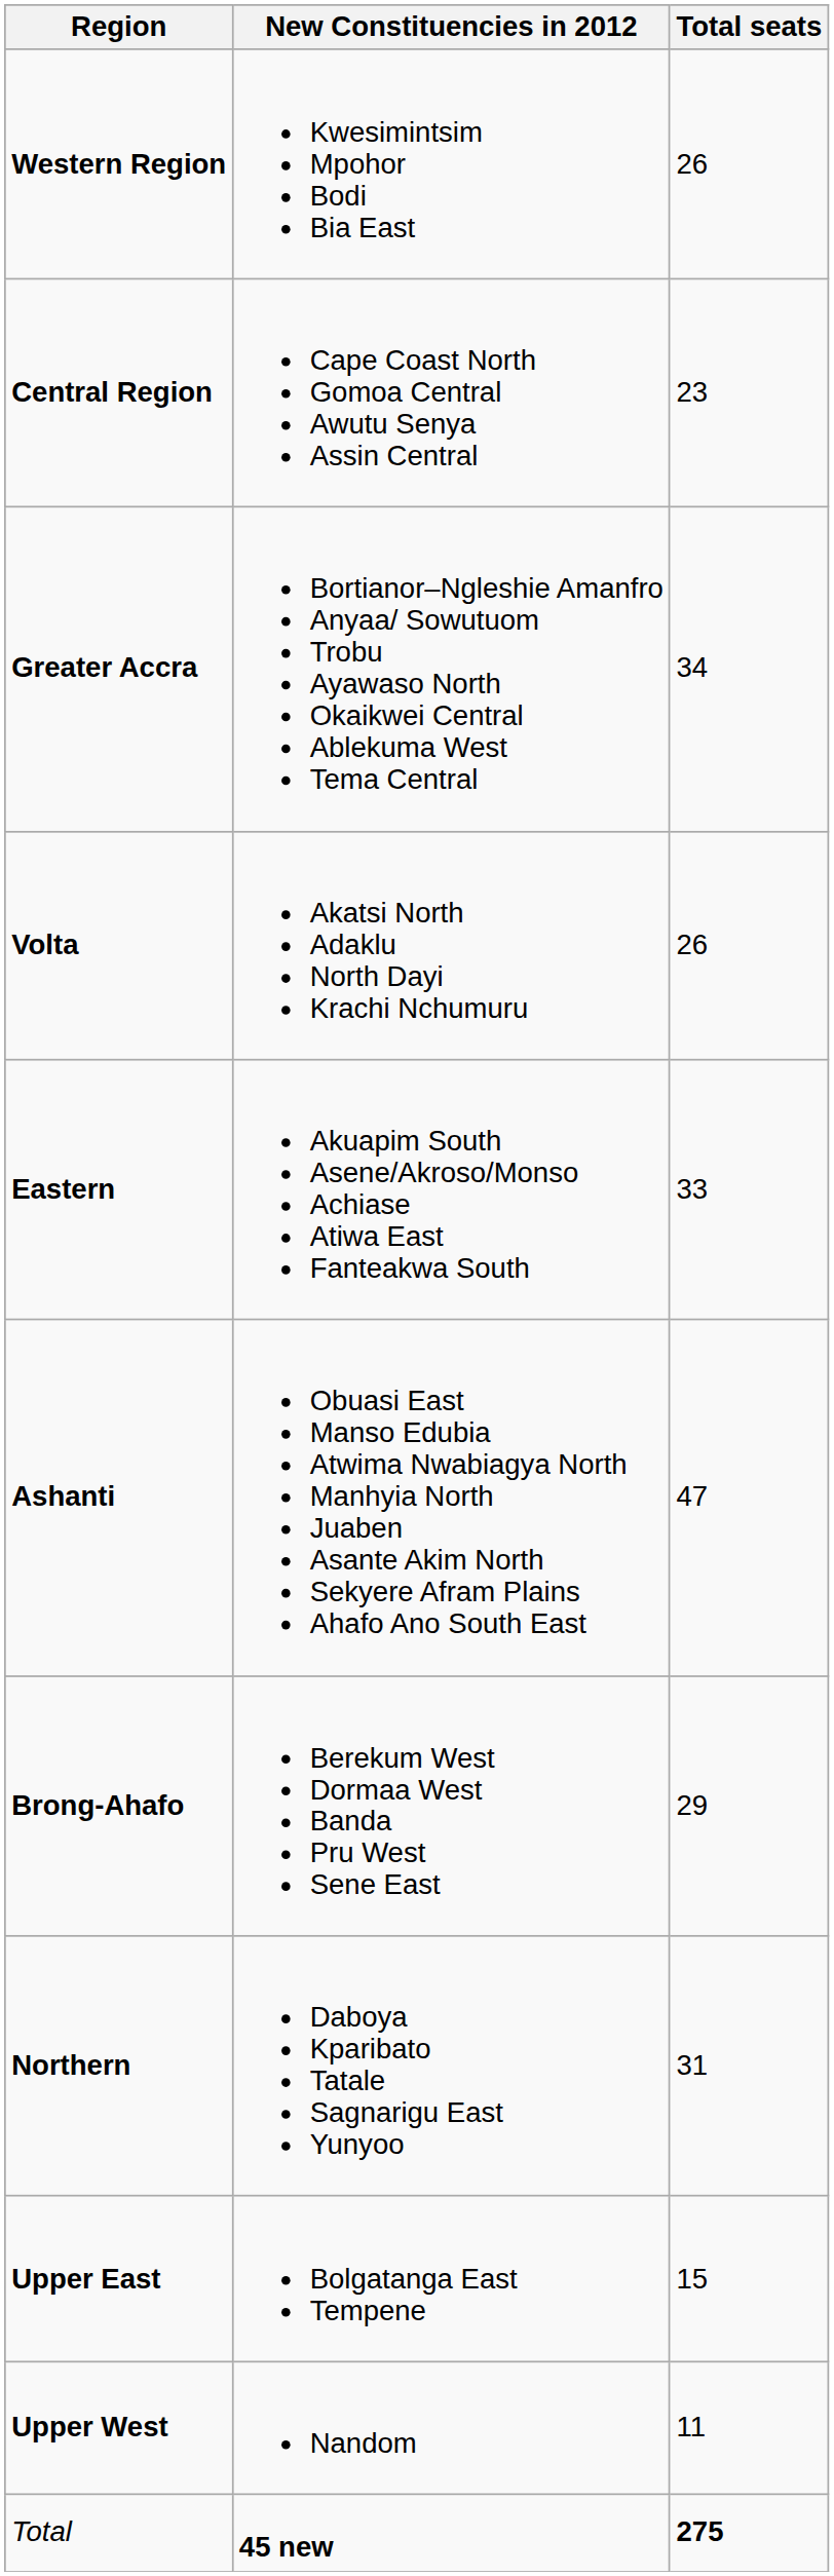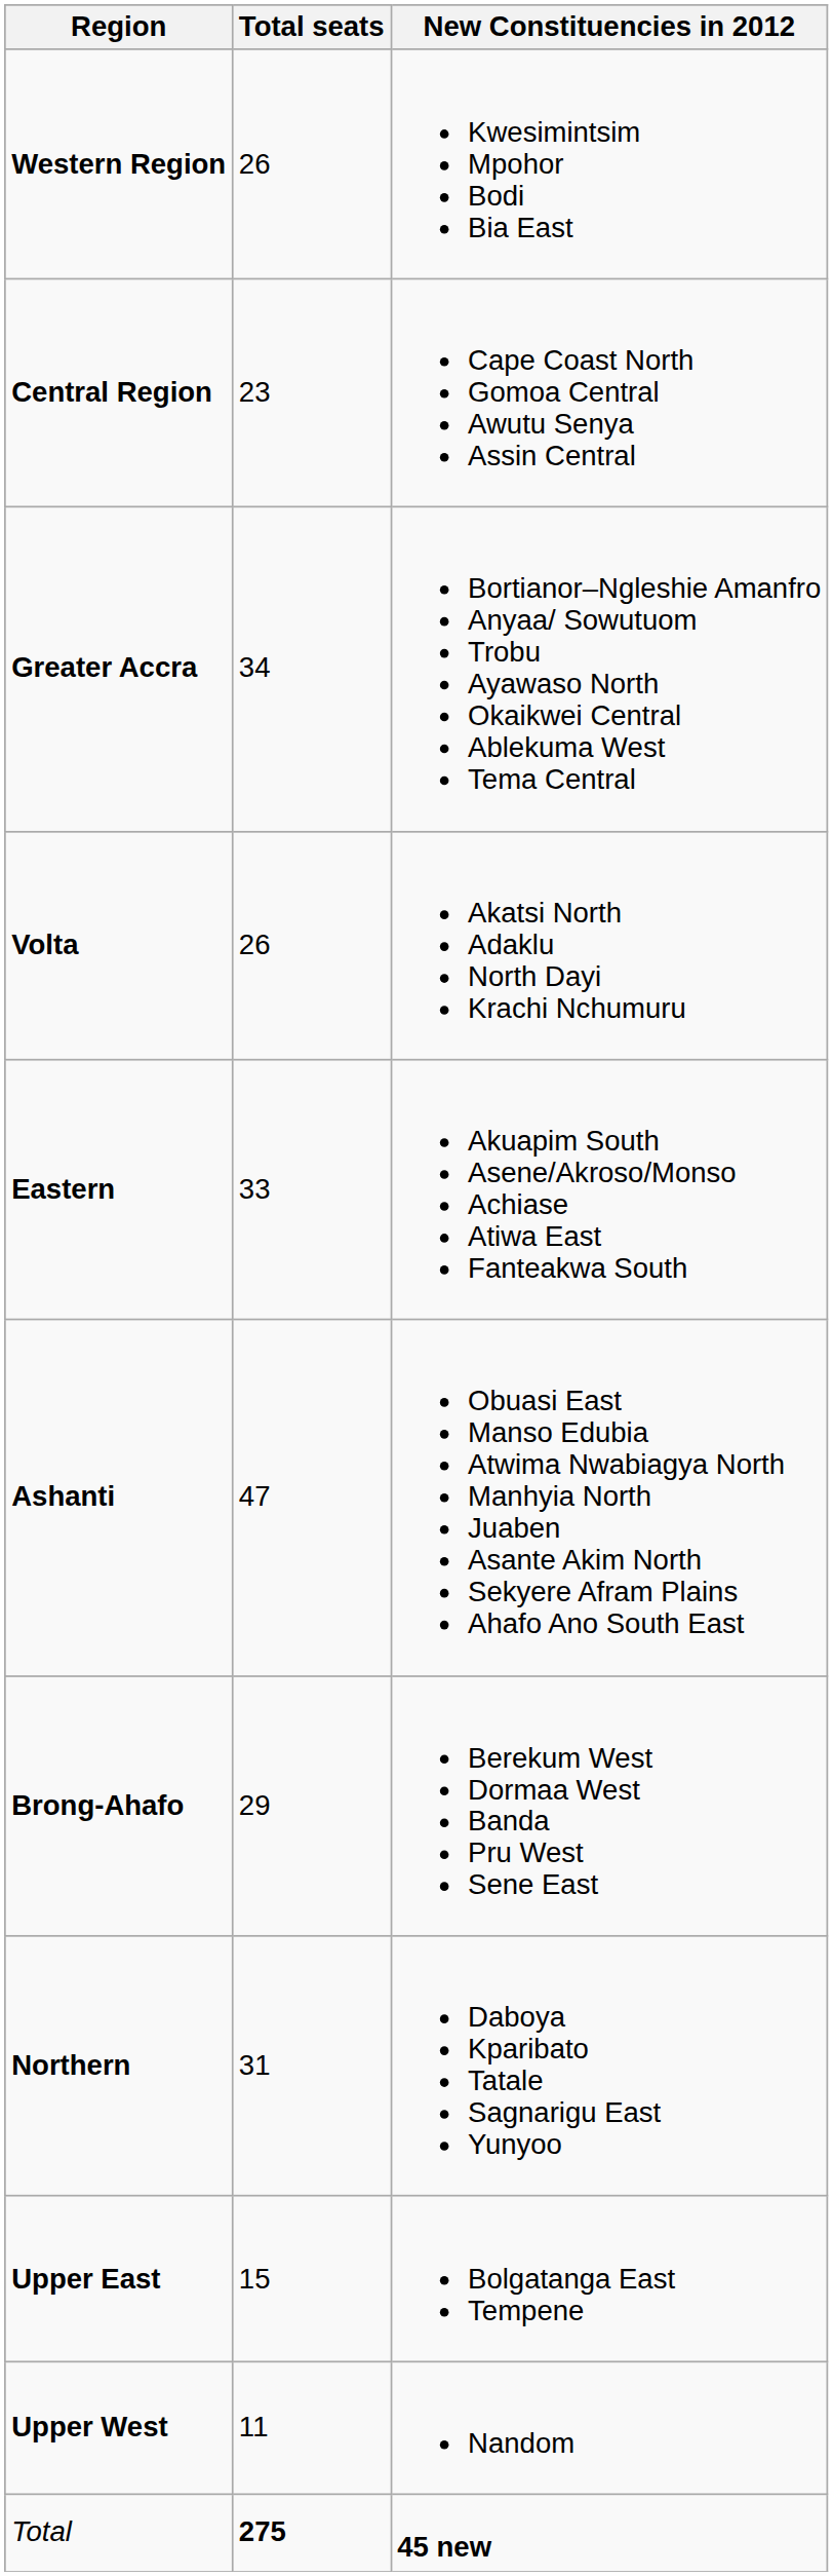columns swapped: New Constituencies in 2012 <-> Total seats
